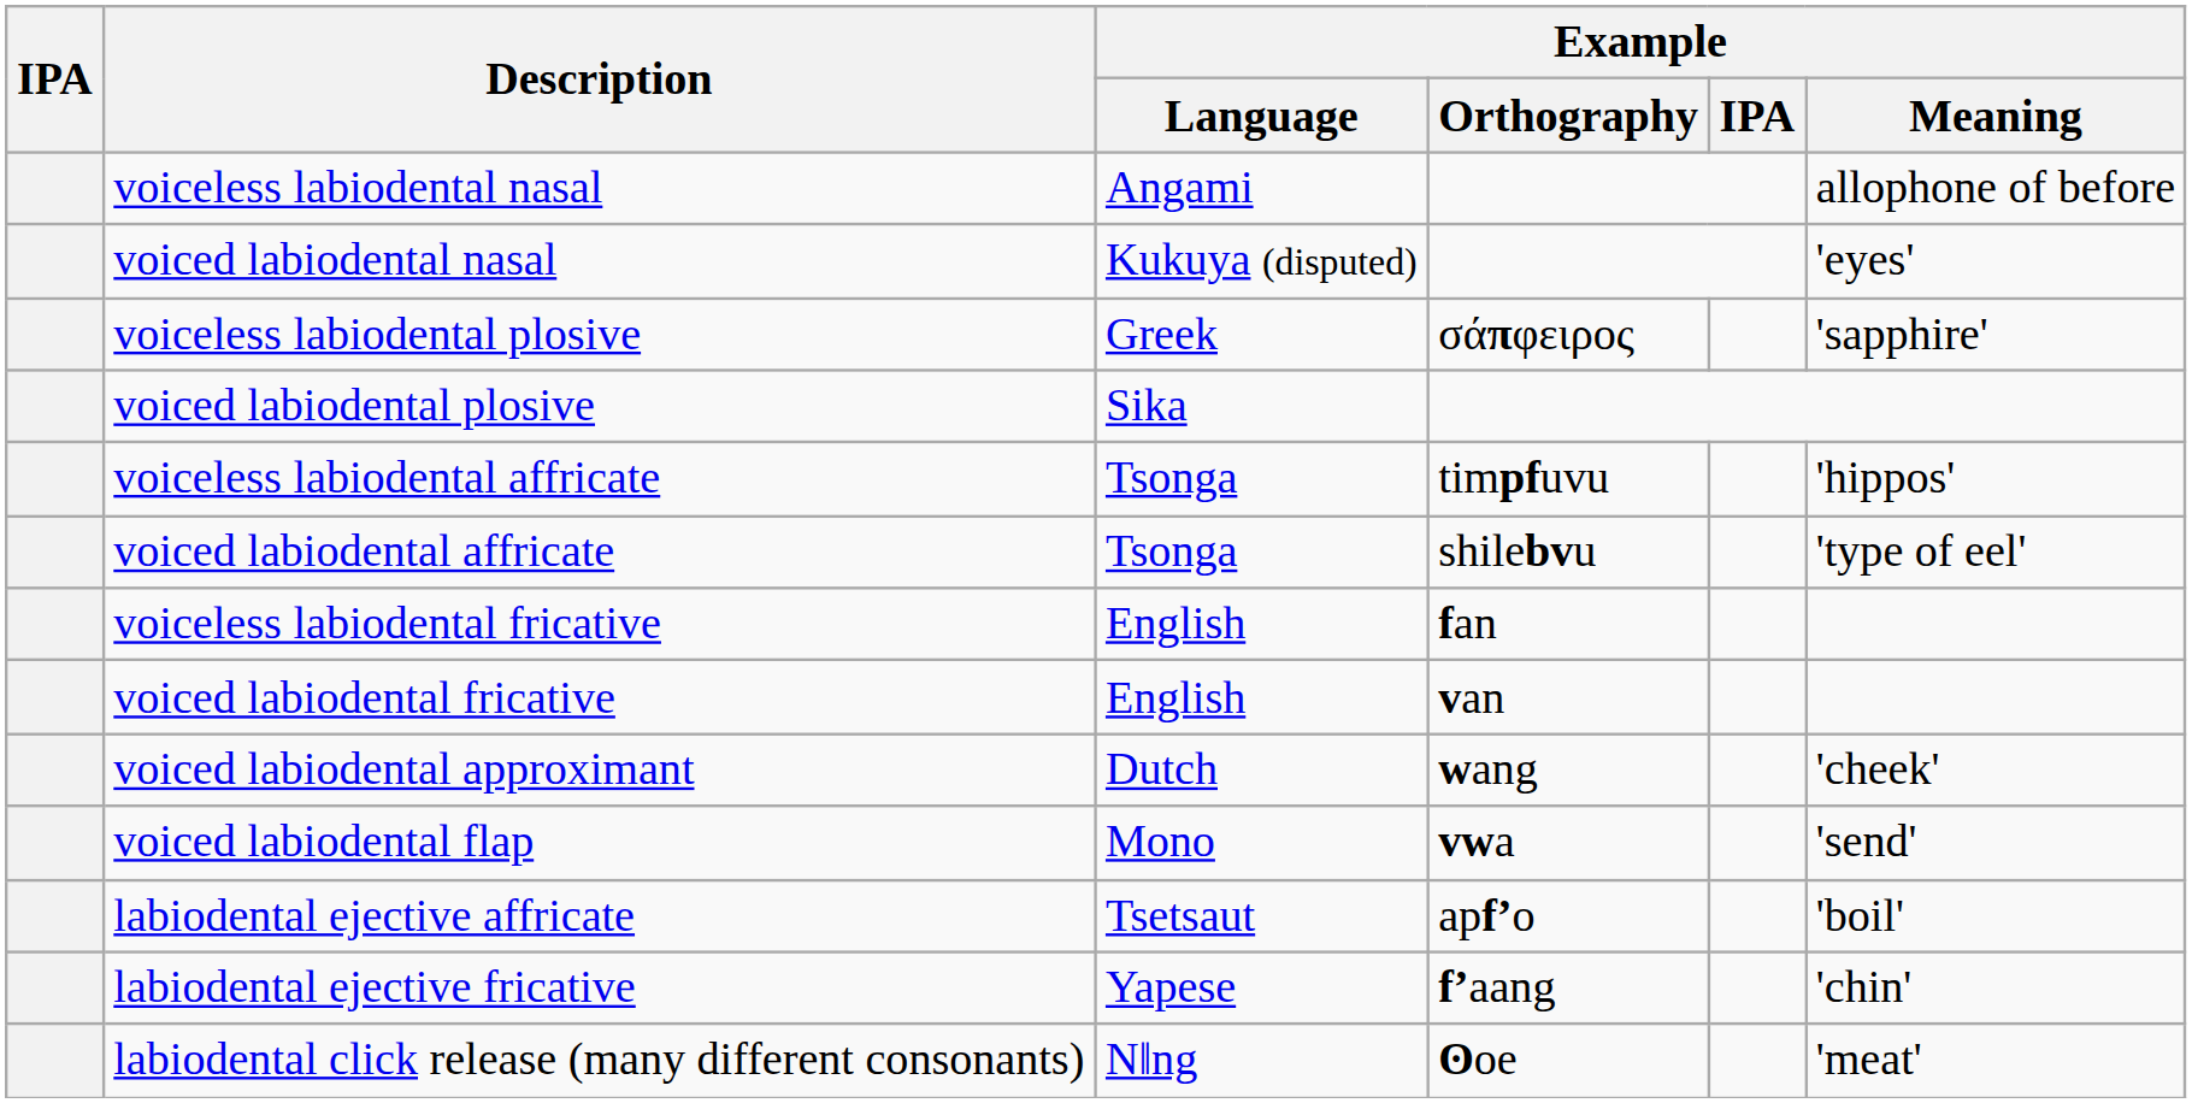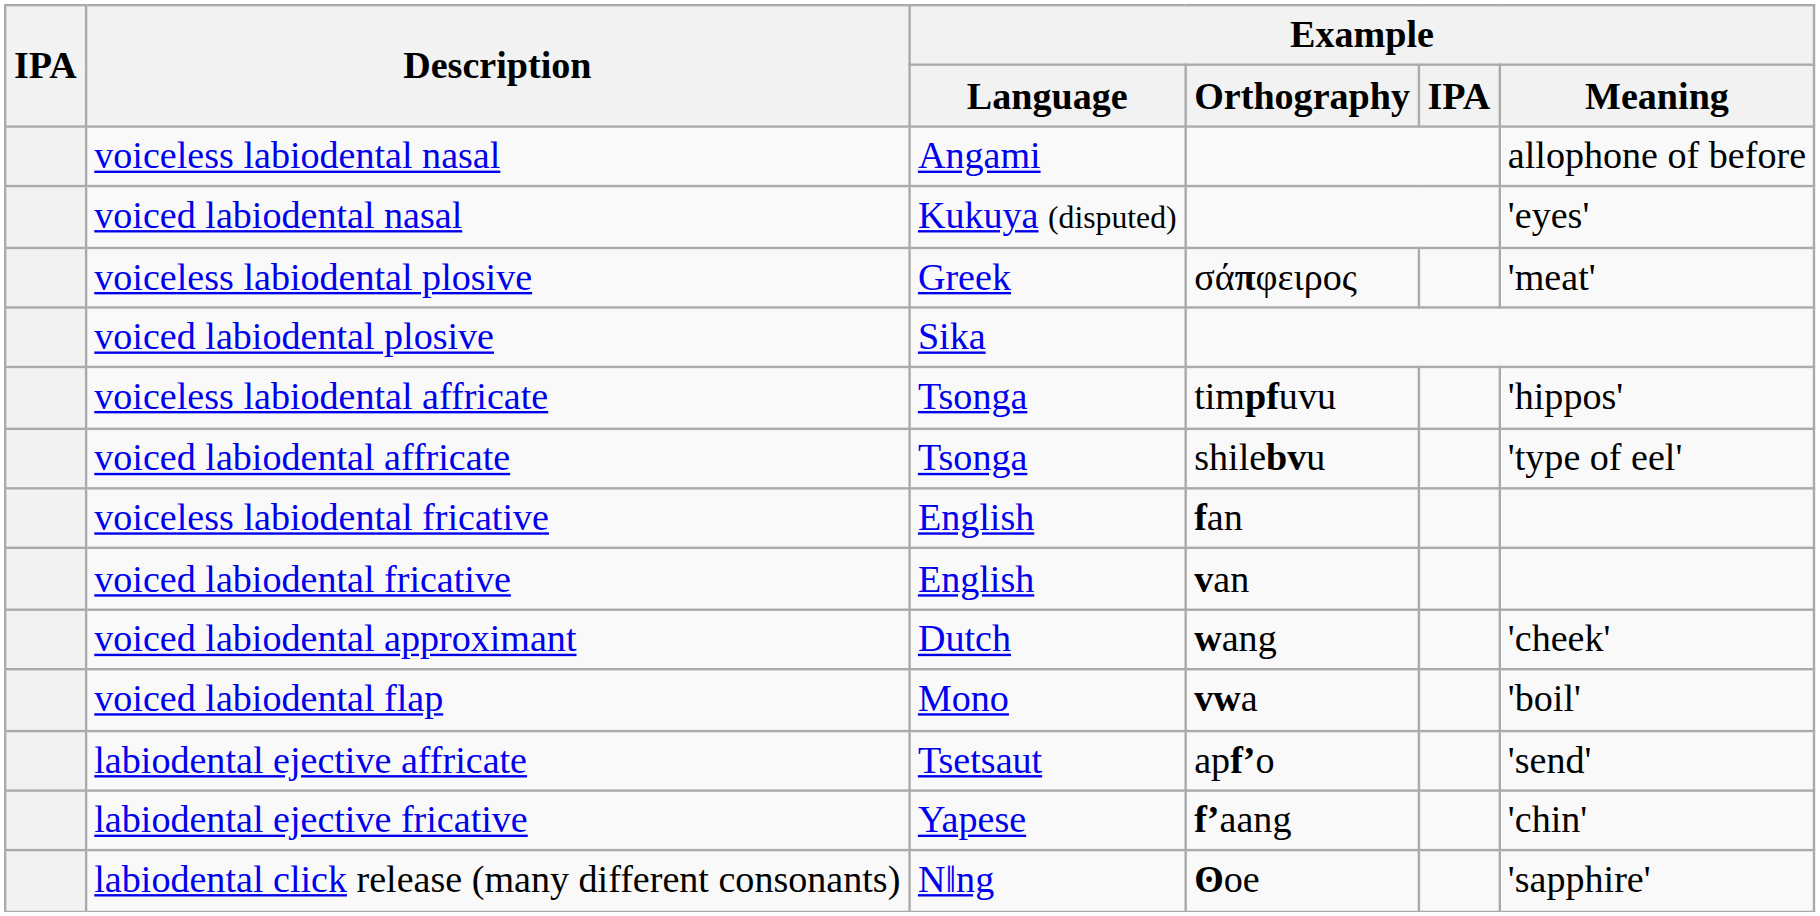voiceless labiodental plosive | Example / Meaning: 'sapphire' -> 'meat'
voiced labiodental flap | Example / Meaning: 'send' -> 'boil'
labiodental ejective affricate | Example / Meaning: 'boil' -> 'send'
labiodental click release (many different consonants) | Example / Meaning: 'meat' -> 'sapphire'
